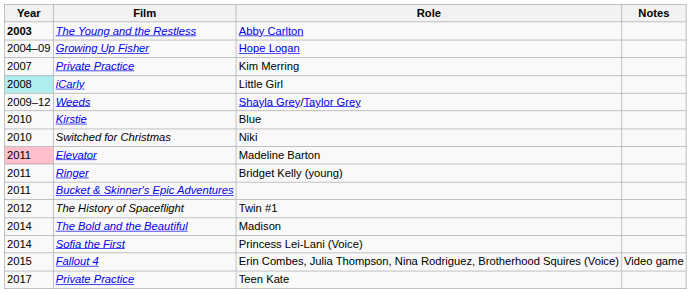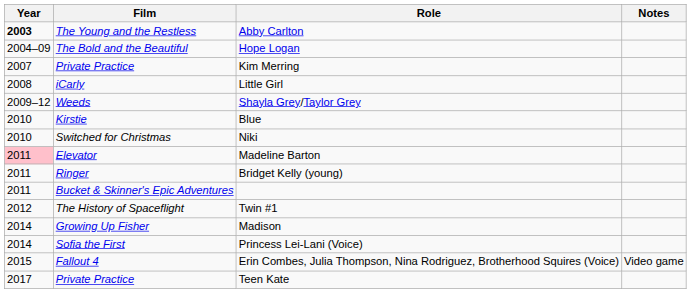Hope Logan | Film: Growing Up Fisher -> The Bold and the Beautiful
Little Girl | Year: paleturquoise background -> no background
Madison | Film: The Bold and the Beautiful -> Growing Up Fisher
